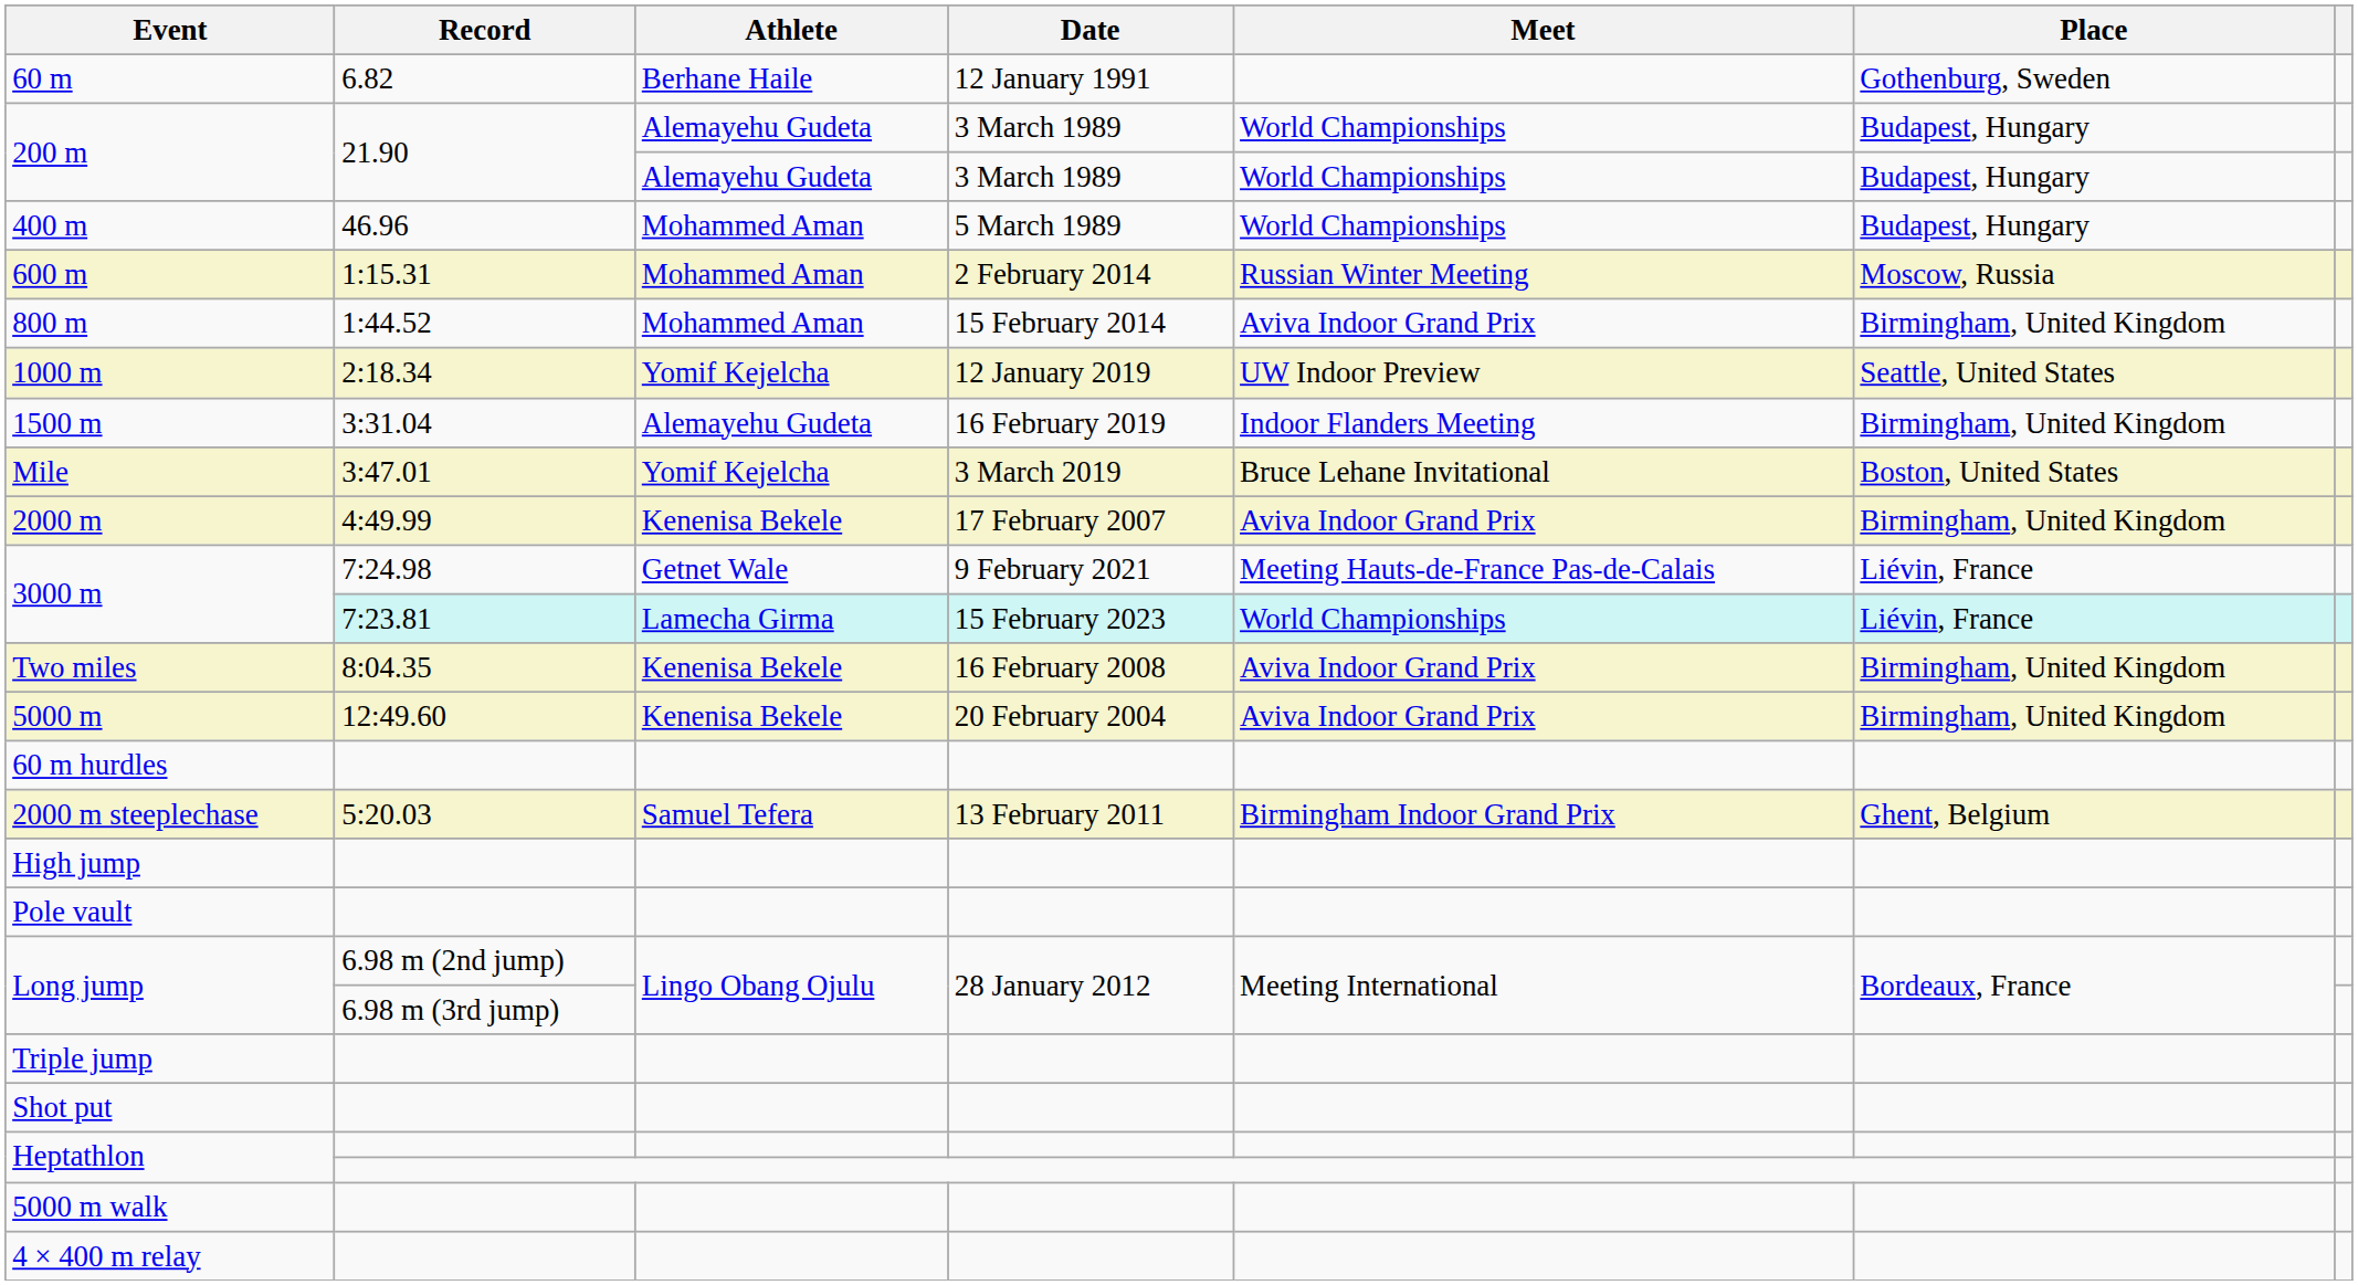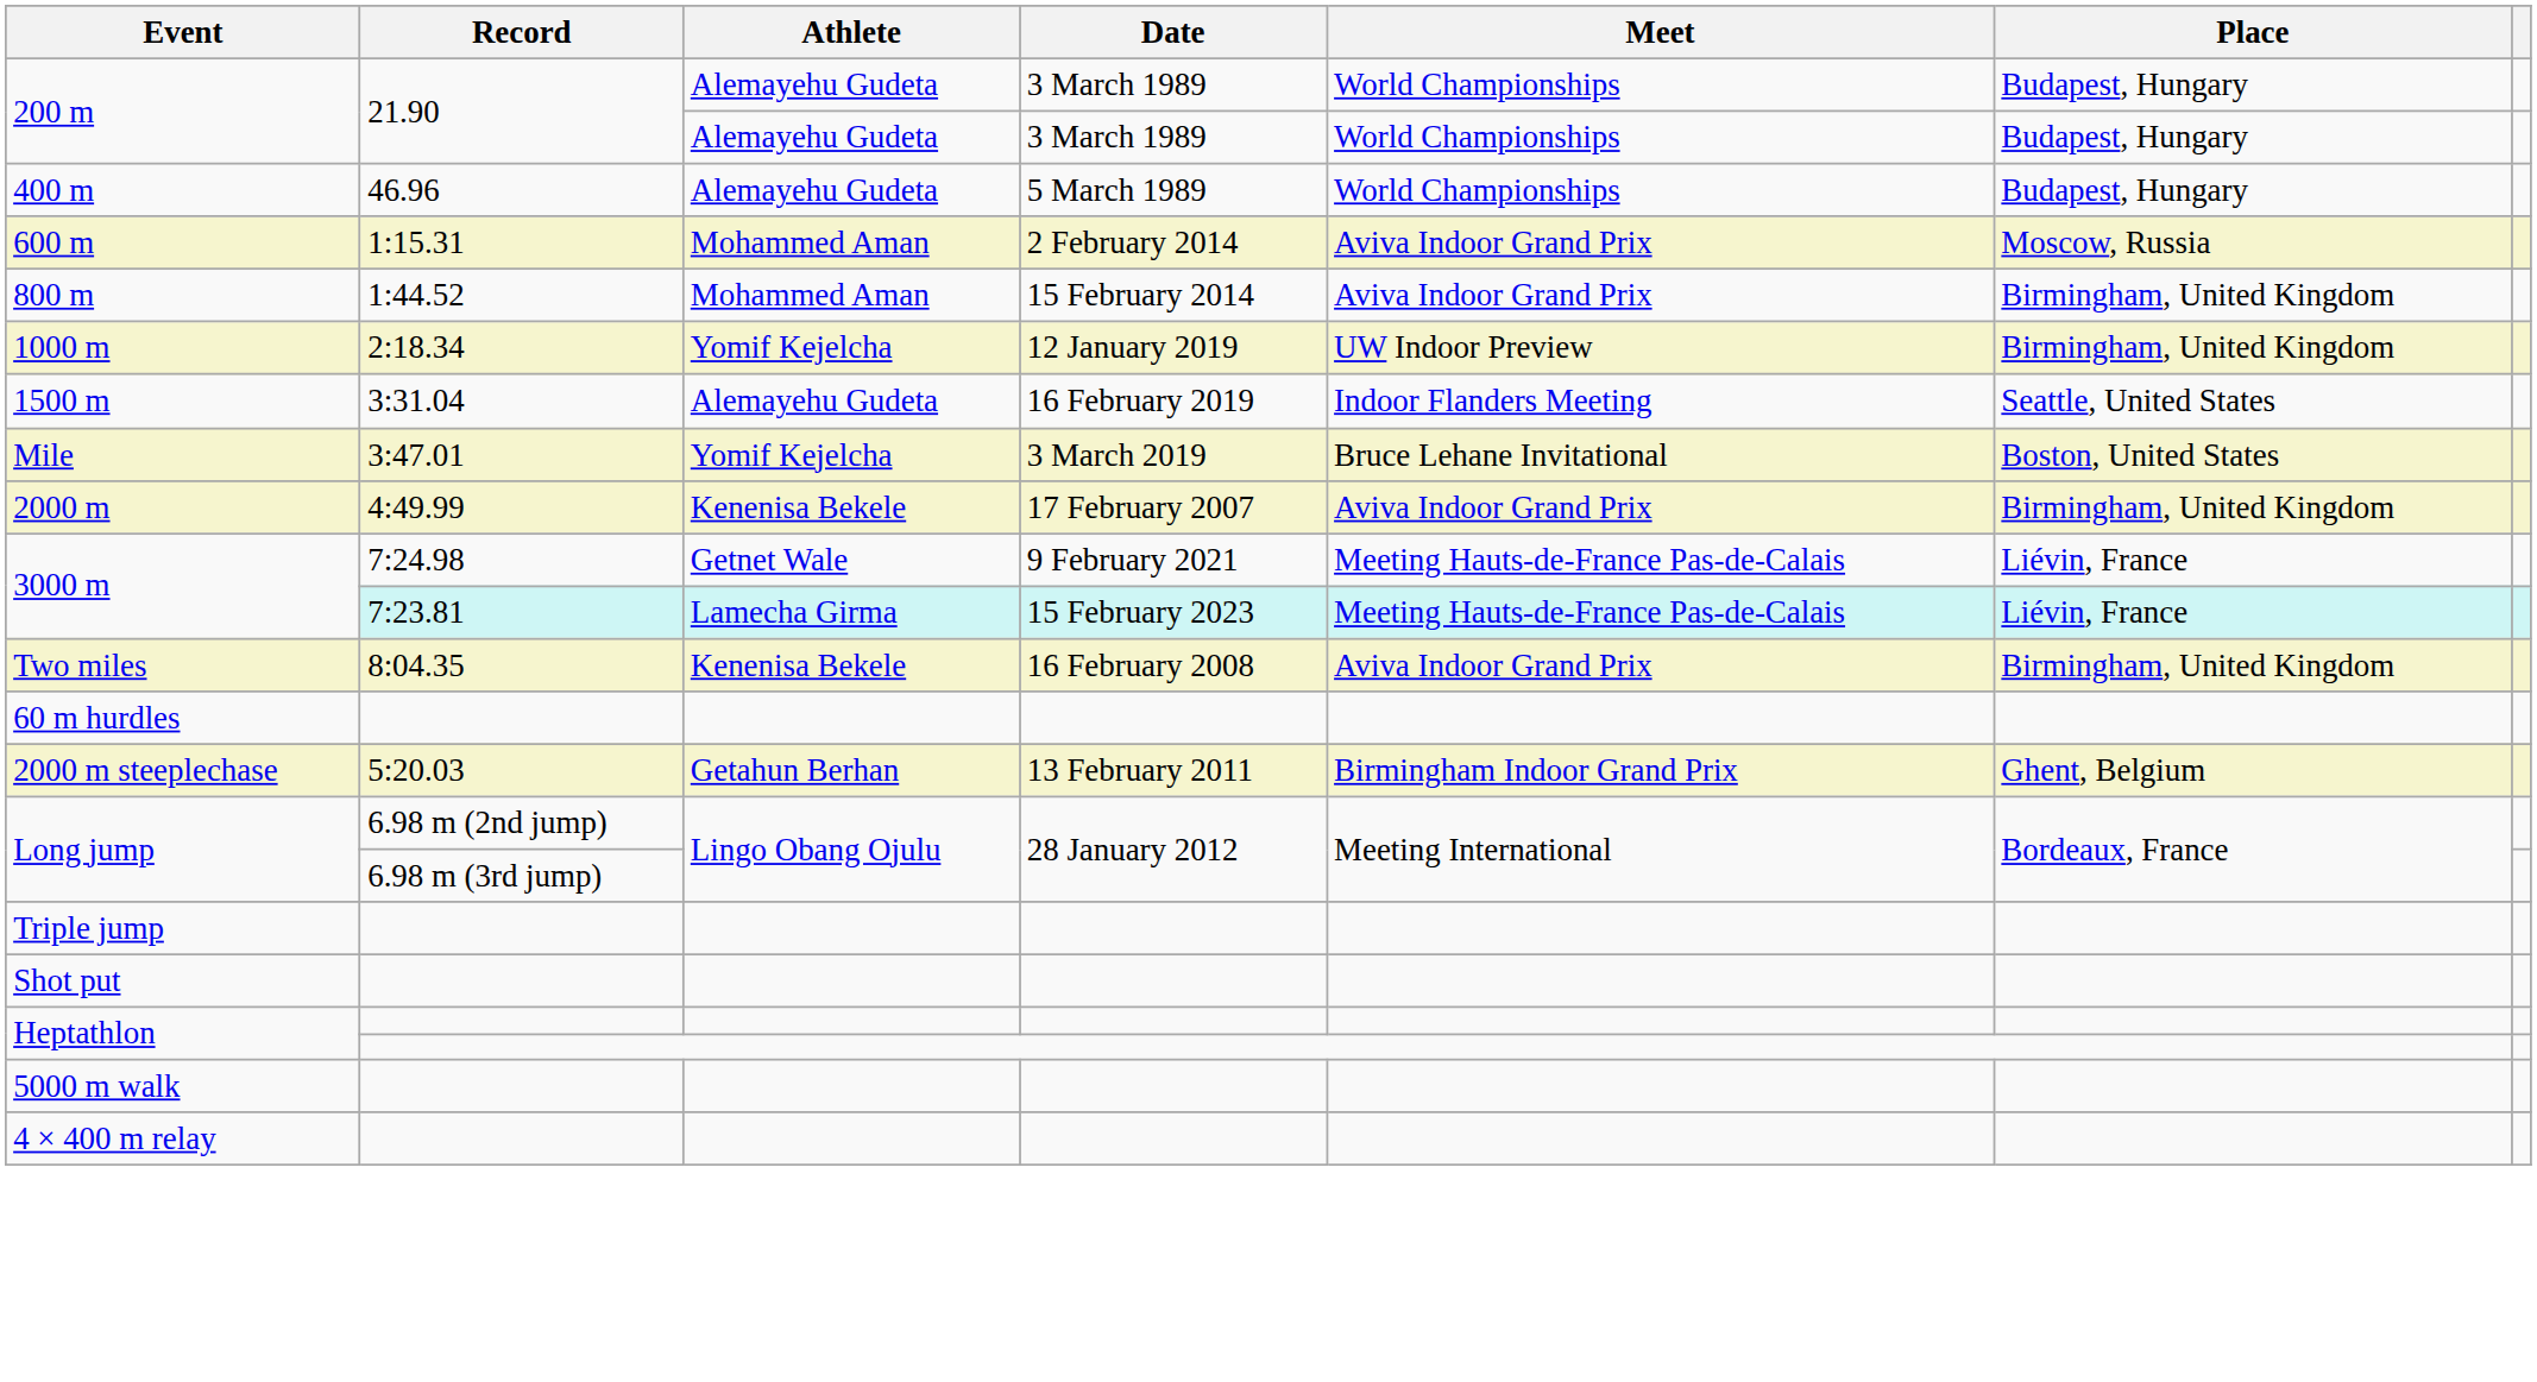- row: 60 m | 6.82 | Berhane Haile | 12 January 1991 | Gothenburg, Sweden
400 m | Athlete: Mohammed Aman -> Alemayehu Gudeta
600 m | Meet: Russian Winter Meeting -> Aviva Indoor Grand Prix
1000 m | Place: Seattle, United States -> Birmingham, United Kingdom
1500 m | Place: Birmingham, United Kingdom -> Seattle, United States
3000 m / 7:23.81 | Meet: World Championships -> Meeting Hauts-de-France Pas-de-Calais
- row: 5000 m | 12:49.60 | Kenenisa Bekele | 20 February 2004 | Aviva Indoor Grand Prix | Birmingham, United Kingdom
2000 m steeplechase | Athlete: Samuel Tefera -> Getahun Berhan
- row: High jump
- row: Pole vault
